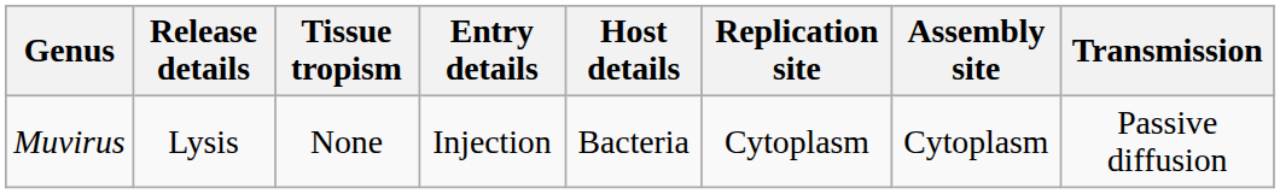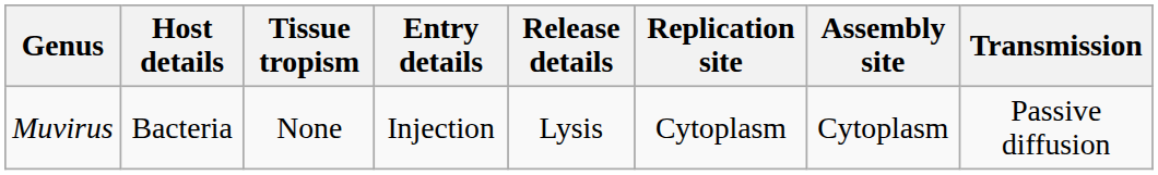columns swapped: Host details <-> Release details
